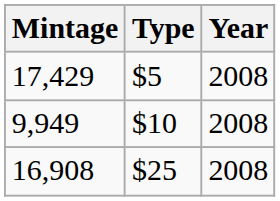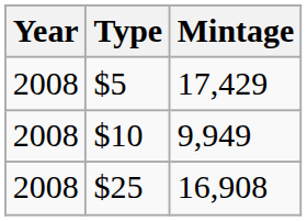columns swapped: Year <-> Mintage
